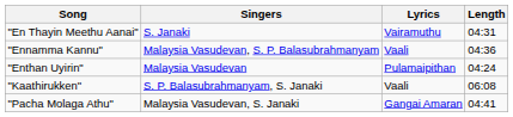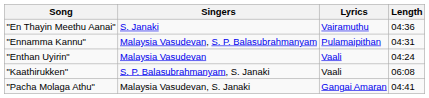"En Thayin Meethu Aanai" | Length: 04:31 -> 04:36
"Ennamma Kannu" | Lyrics: Vaali -> Pulamaipithan
"Ennamma Kannu" | Length: 04:36 -> 04:31
"Enthan Uyirin" | Lyrics: Pulamaipithan -> Vaali
